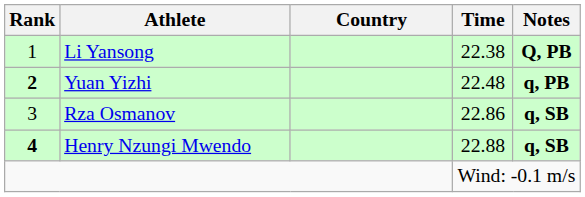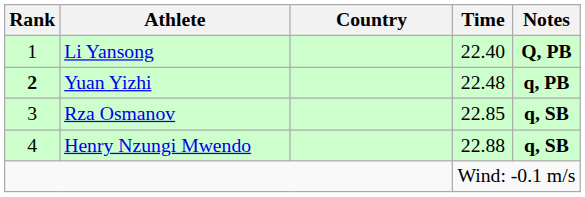Li Yansong | Time: 22.38 -> 22.40
Rza Osmanov | Time: 22.86 -> 22.85
Henry Nzungi Mwendo | Rank: bold -> normal
